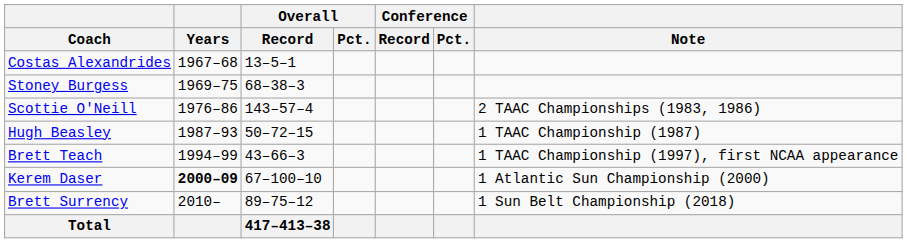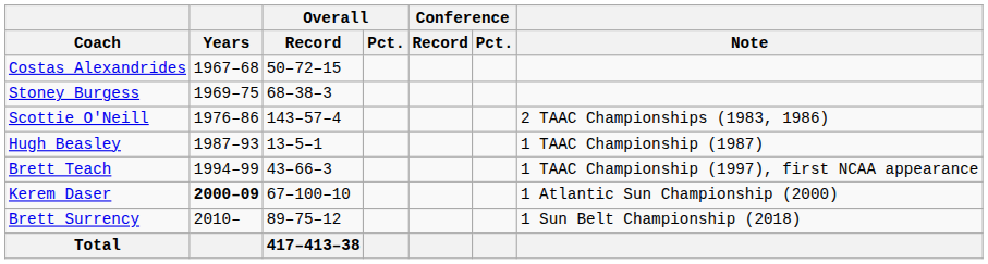Costas Alexandrides | Overall / Record: 13–5–1 -> 50–72–15
Hugh Beasley | Overall / Record: 50–72–15 -> 13–5–1
